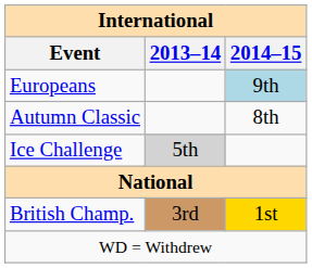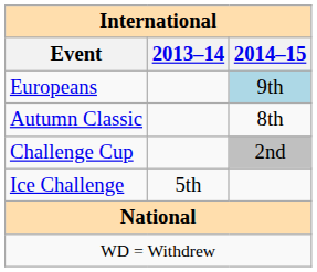+ row: Challenge Cup | 2nd
Ice Challenge | 2013–14: lightgrey background -> no background
- row: British Champ. | 3rd | 1st
